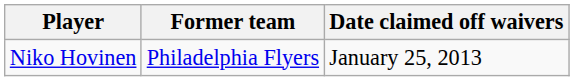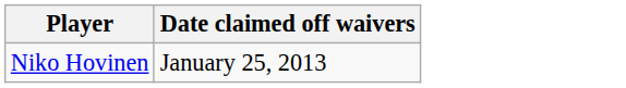- column: Former team | Philadelphia Flyers
